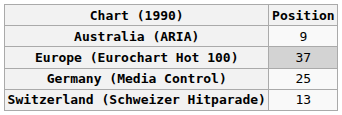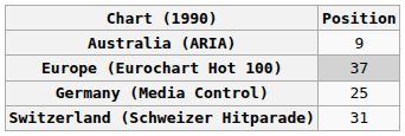Switzerland (Schweizer Hitparade) | Position: 13 -> 31
